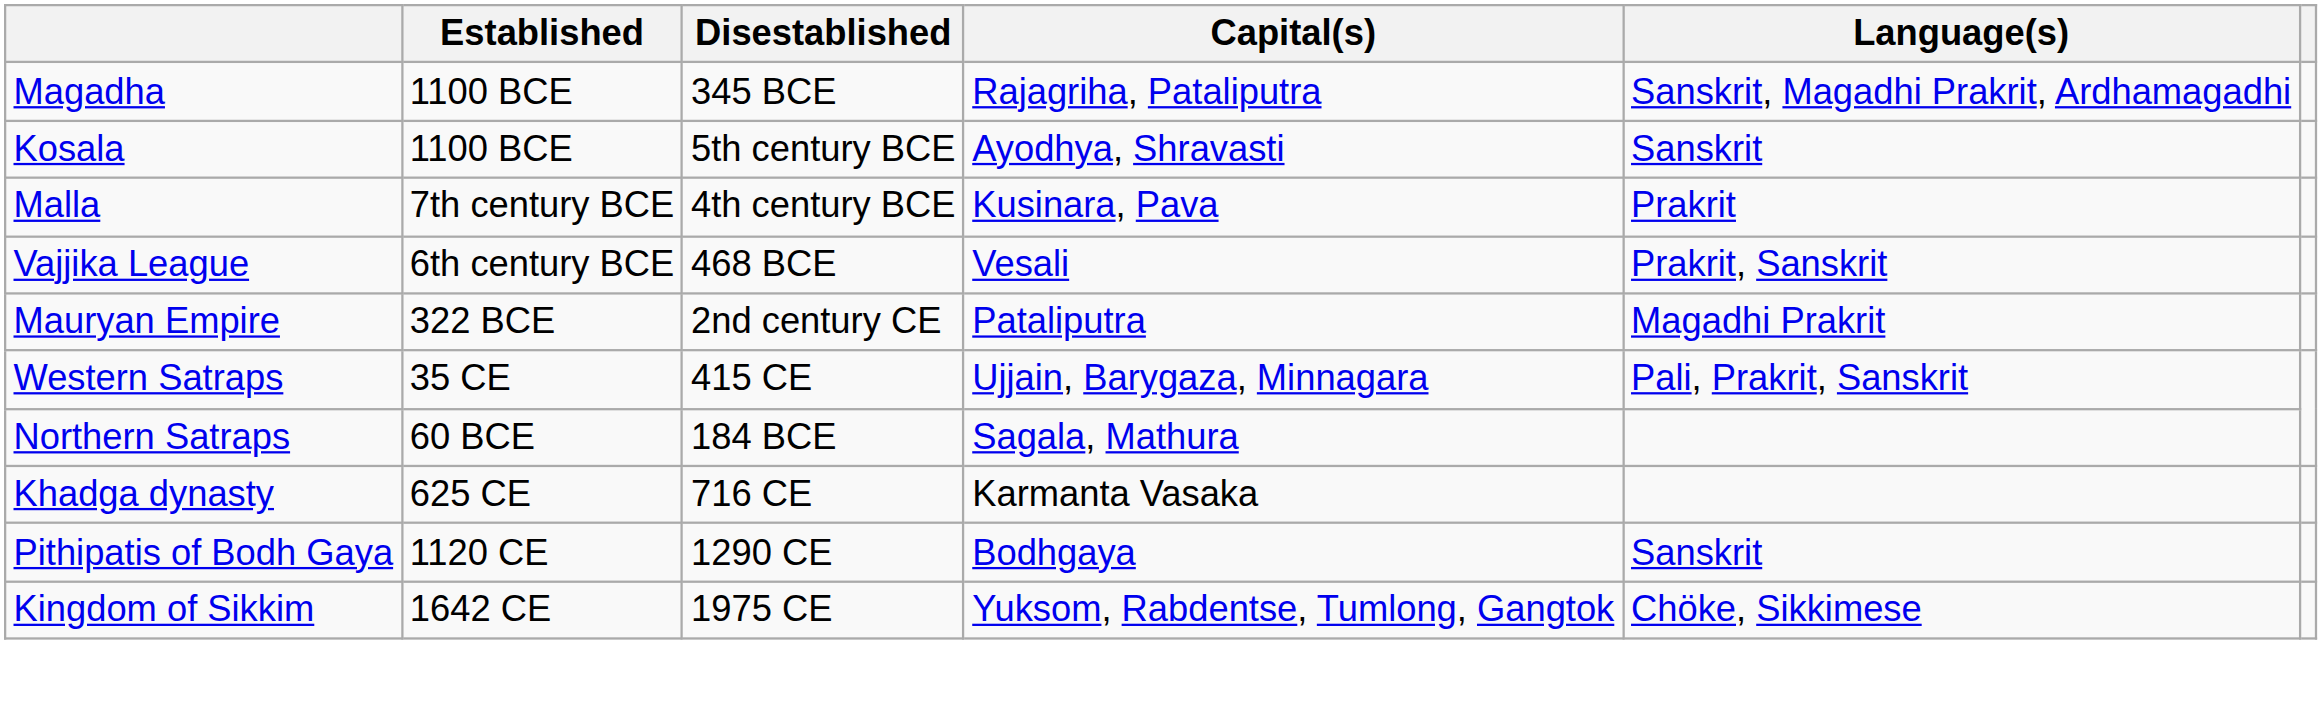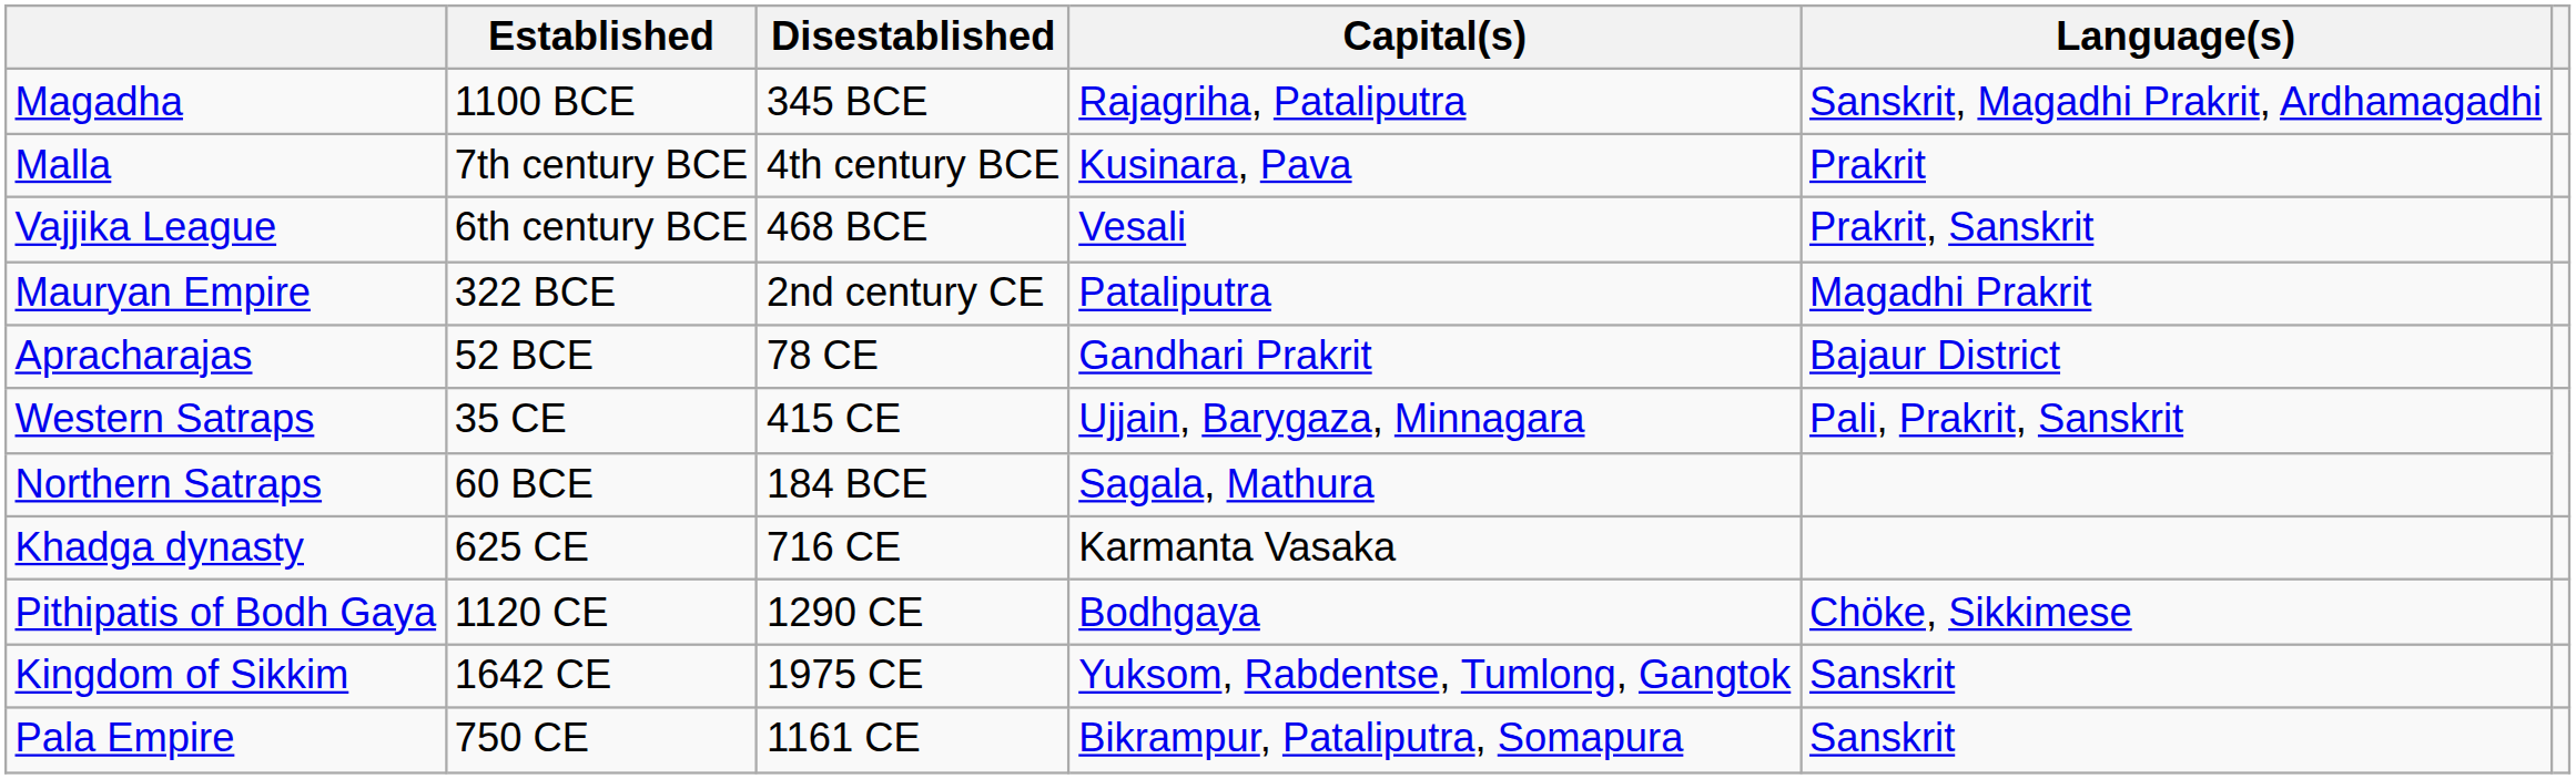- row: Kosala | 1100 BCE | 5th century BCE | Ayodhya, Shravasti | Sanskrit
+ row: Apracharajas | 52 BCE | 78 CE | Gandhari Prakrit | Bajaur District
Pithipatis of Bodh Gaya | Language(s): Sanskrit -> Chöke, Sikkimese
Kingdom of Sikkim | Language(s): Chöke, Sikkimese -> Sanskrit
+ row: Pala Empire | 750 CE | 1161 CE | Bikrampur, Pataliputra, Somapura | Sanskrit
